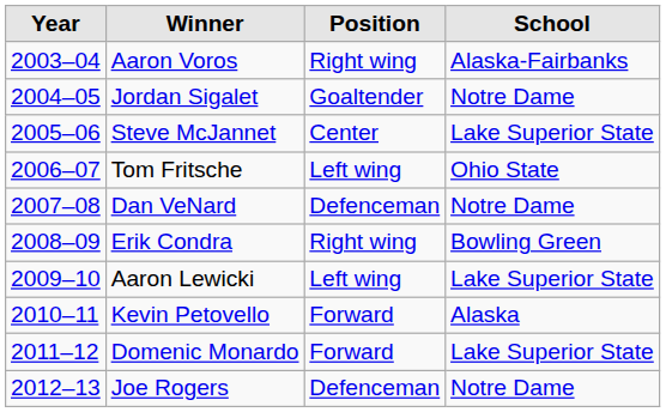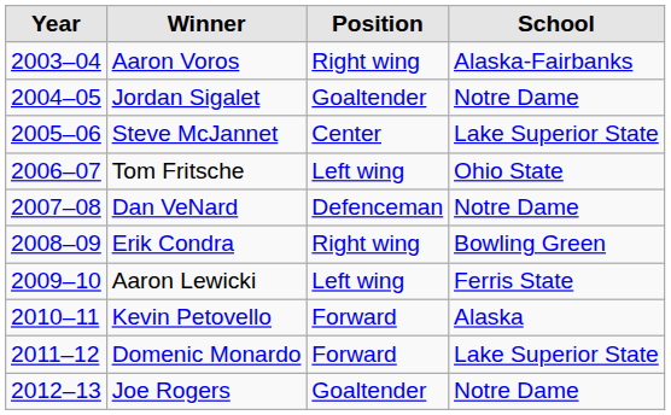Aaron Lewicki | School: Lake Superior State -> Ferris State
Joe Rogers | Position: Defenceman -> Goaltender
